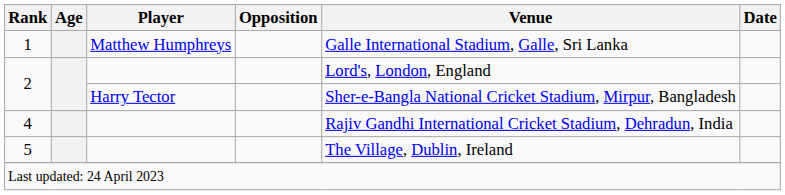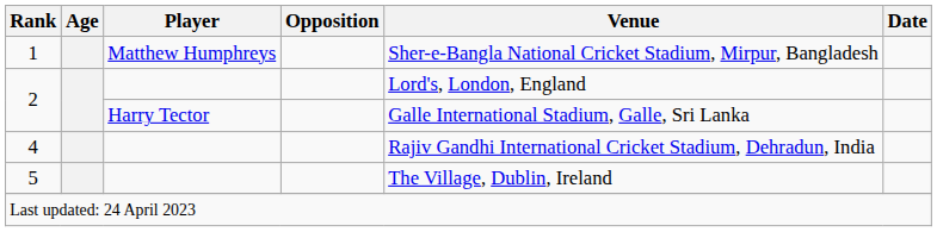1 | Venue: Galle International Stadium, Galle, Sri Lanka -> Sher-e-Bangla National Cricket Stadium, Mirpur, Bangladesh
2 / Harry Tector | Venue: Sher-e-Bangla National Cricket Stadium, Mirpur, Bangladesh -> Galle International Stadium, Galle, Sri Lanka
